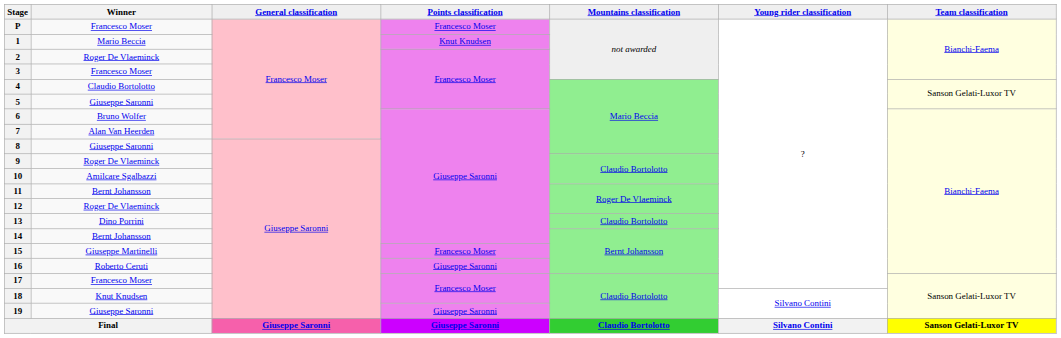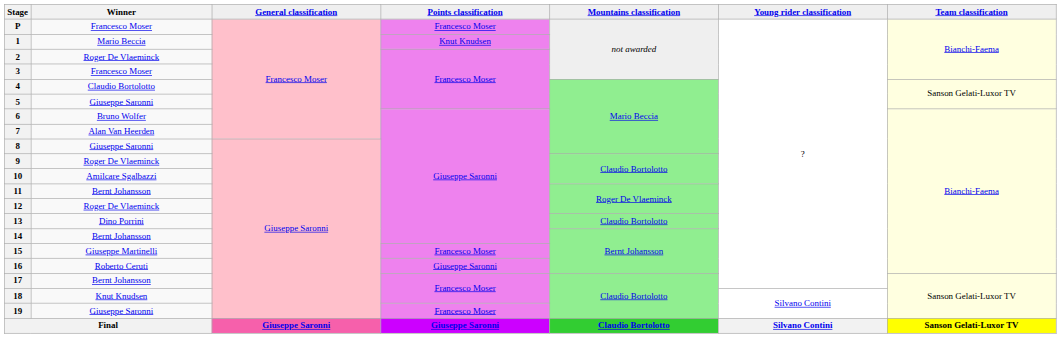17 | Winner: Francesco Moser -> Bernt Johansson
19 | Points classification: Giuseppe Saronni -> Francesco Moser
